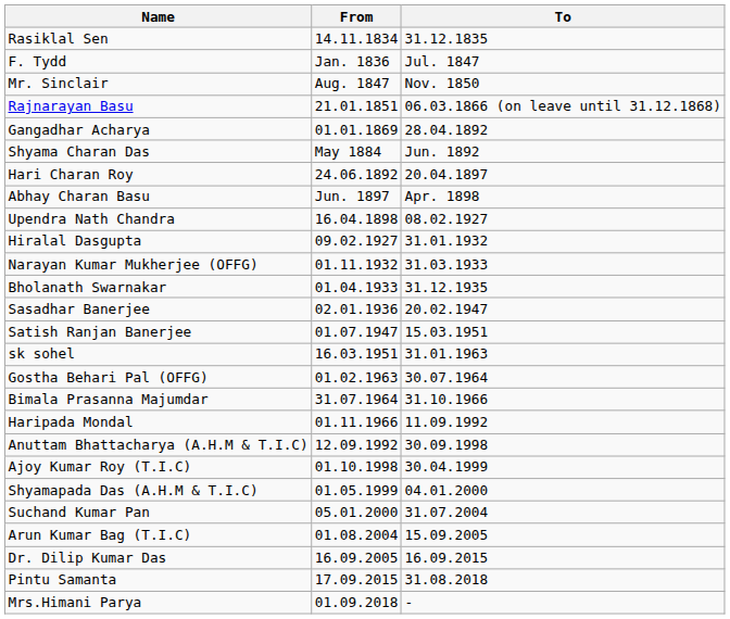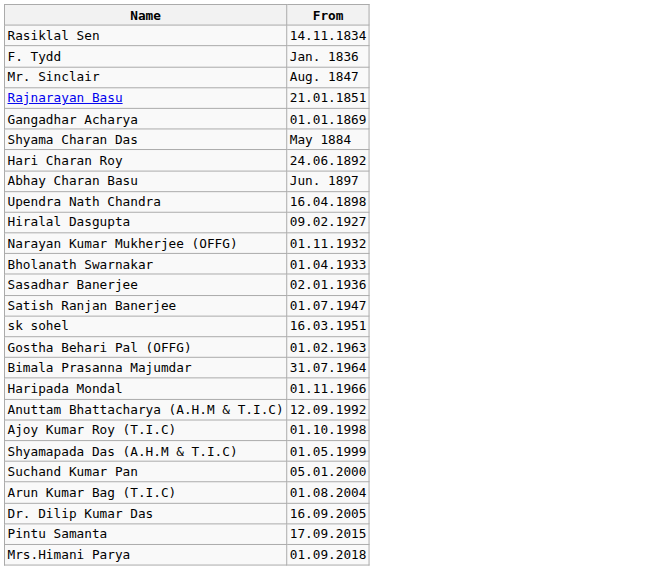- column: To | 31.12.1835 | Jul. 1847 | Nov. 1850 | 06.03.1866 (on leave until 31.12.1868) | 28.04.1892 | Jun. 1892 | 20.04.1897 | Apr. 1898 | 08.02.1927 | 31.01.1932 | 31.03.1933 | 31.12.1935 | 20.02.1947 | 15.03.1951 | 31.01.1963 | 30.07.1964 | 31.10.1966 | 11.09.1992 | 30.09.1998 | 30.04.1999 | 04.01.2000 | 31.07.2004 | 15.09.2005 | 16.09.2015 | 31.08.2018 | -
